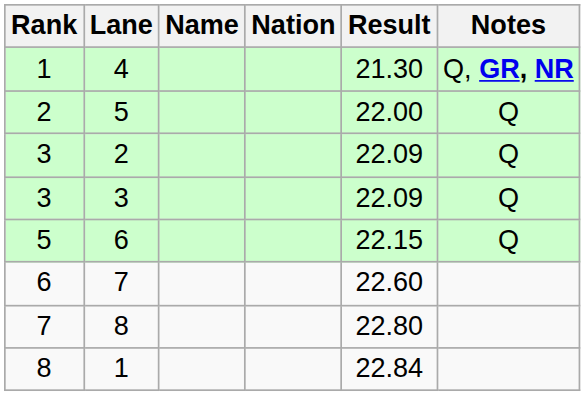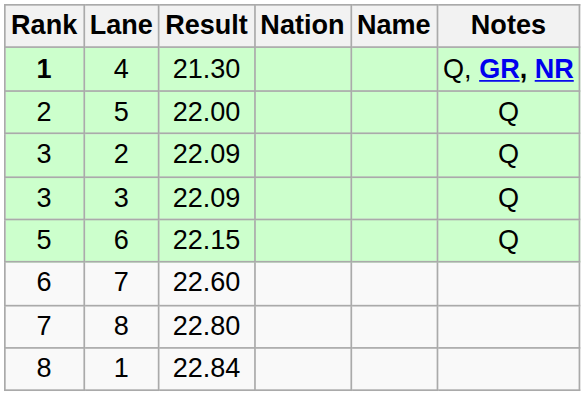columns swapped: Name <-> Result
4 | Rank: normal -> bold
